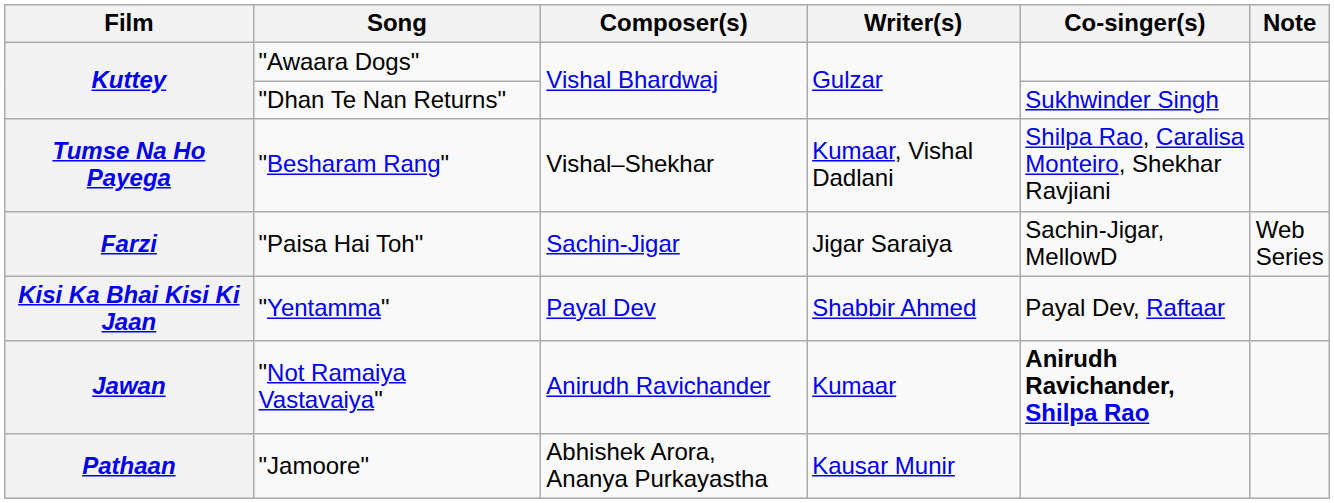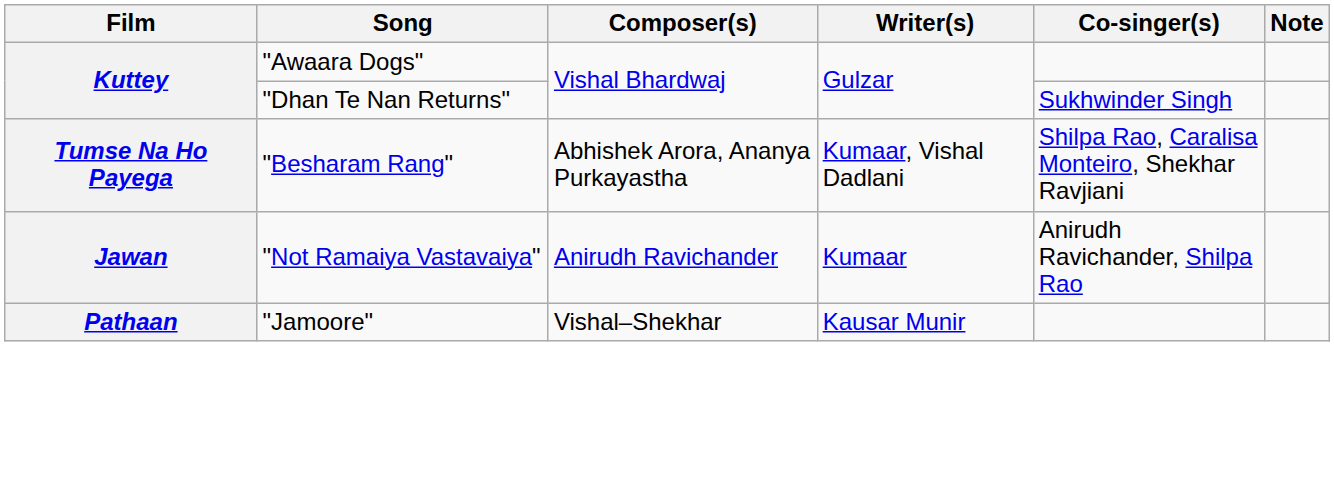"Besharam Rang" | Composer(s): Vishal–Shekhar -> Abhishek Arora, Ananya Purkayastha
- row: Farzi | "Paisa Hai Toh" | Sachin-Jigar | Jigar Saraiya | Sachin-Jigar, MellowD | Web Series
- row: Kisi Ka Bhai Kisi Ki Jaan | "Yentamma" | Payal Dev | Shabbir Ahmed | Payal Dev, Raftaar
"Not Ramaiya Vastavaiya" | Co-singer(s): bold -> normal
"Jamoore" | Composer(s): Abhishek Arora, Ananya Purkayastha -> Vishal–Shekhar
